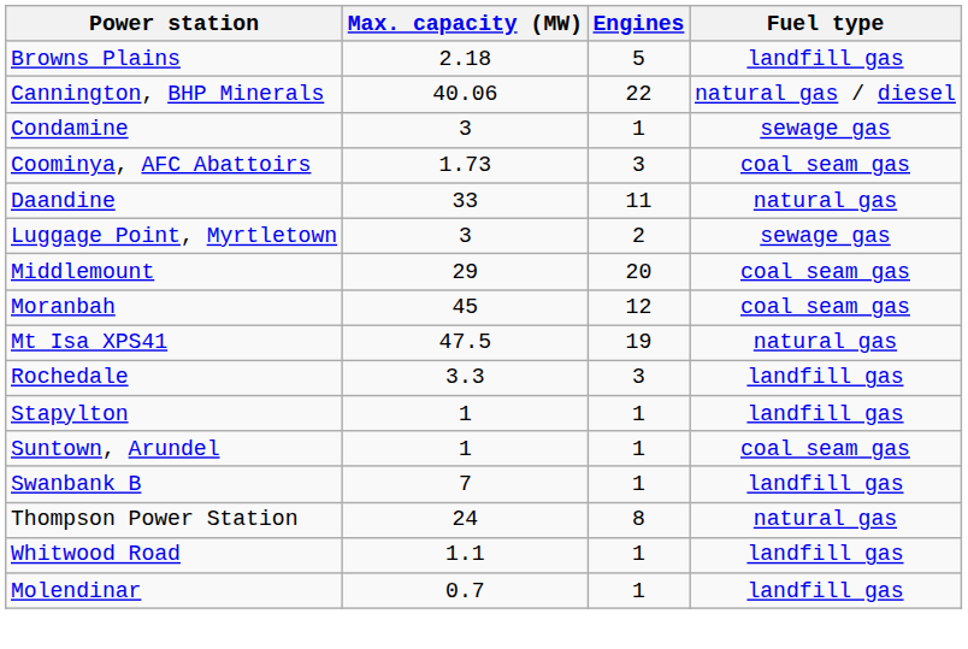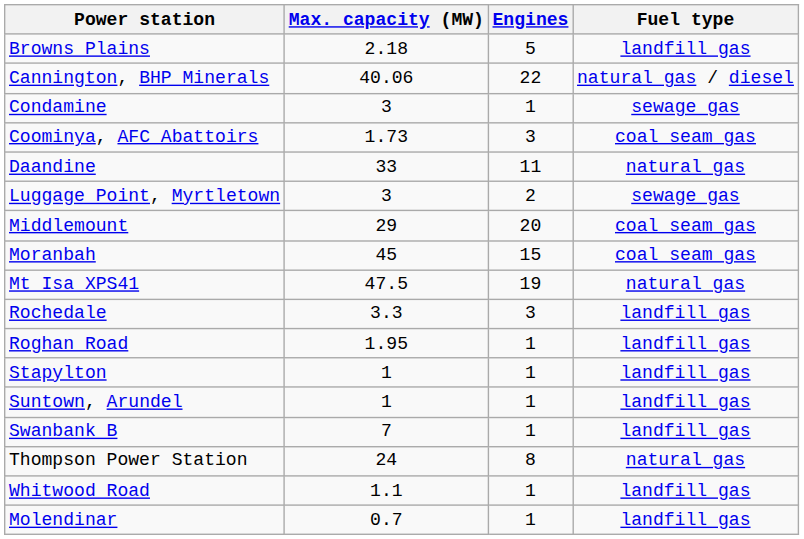Moranbah | Engines: 12 -> 15
+ row: Roghan Road | 1.95 | 1 | landfill gas
Suntown, Arundel | Fuel type: coal seam gas -> landfill gas
